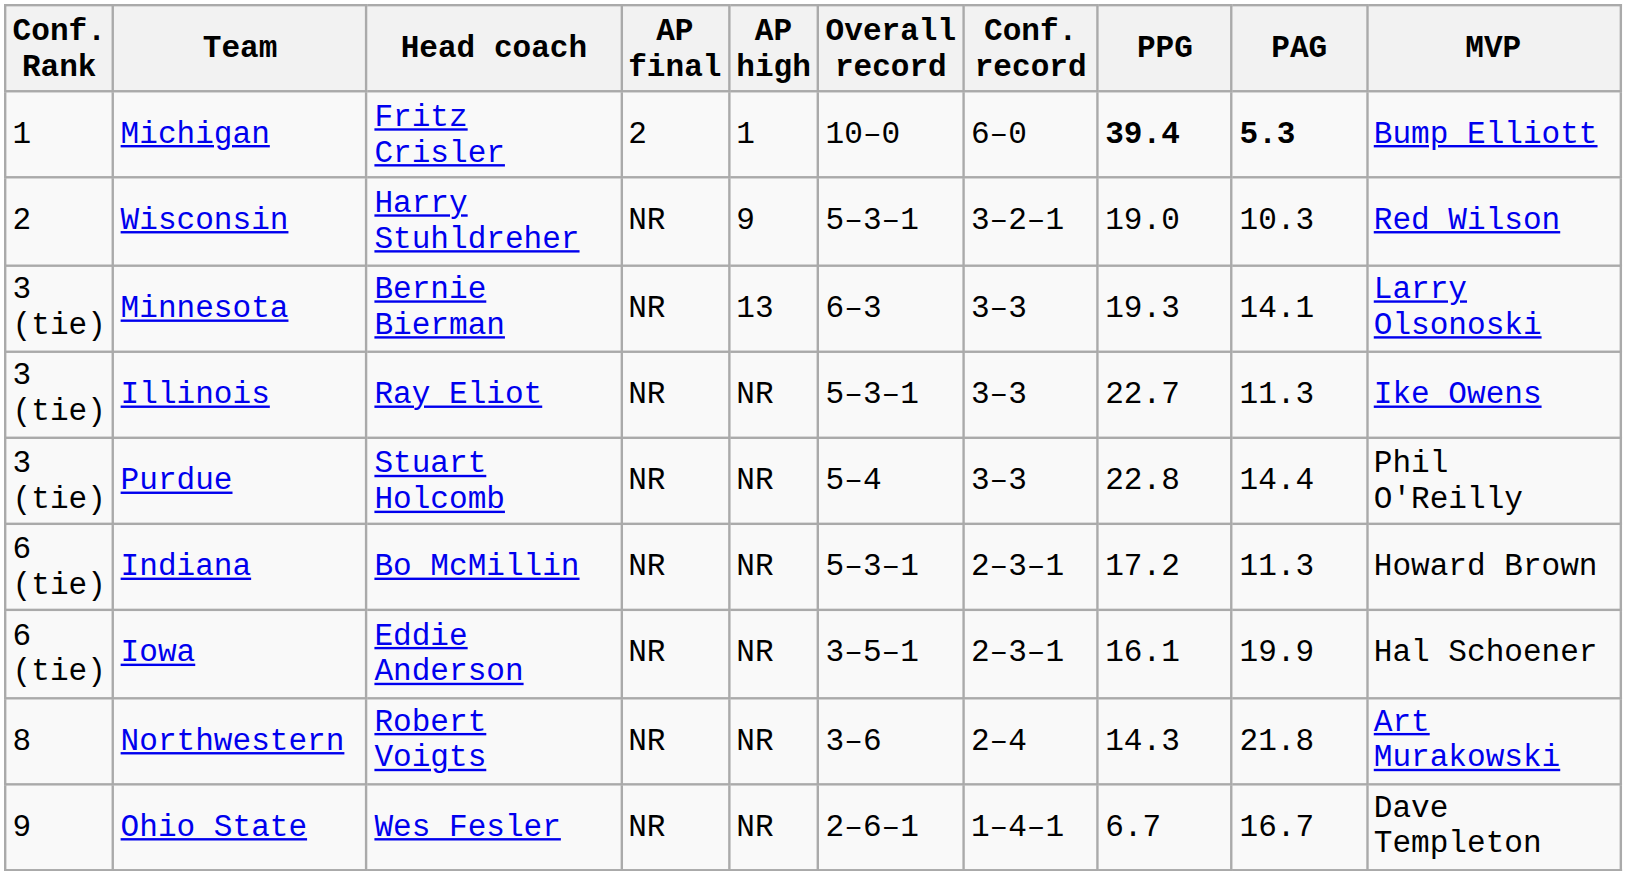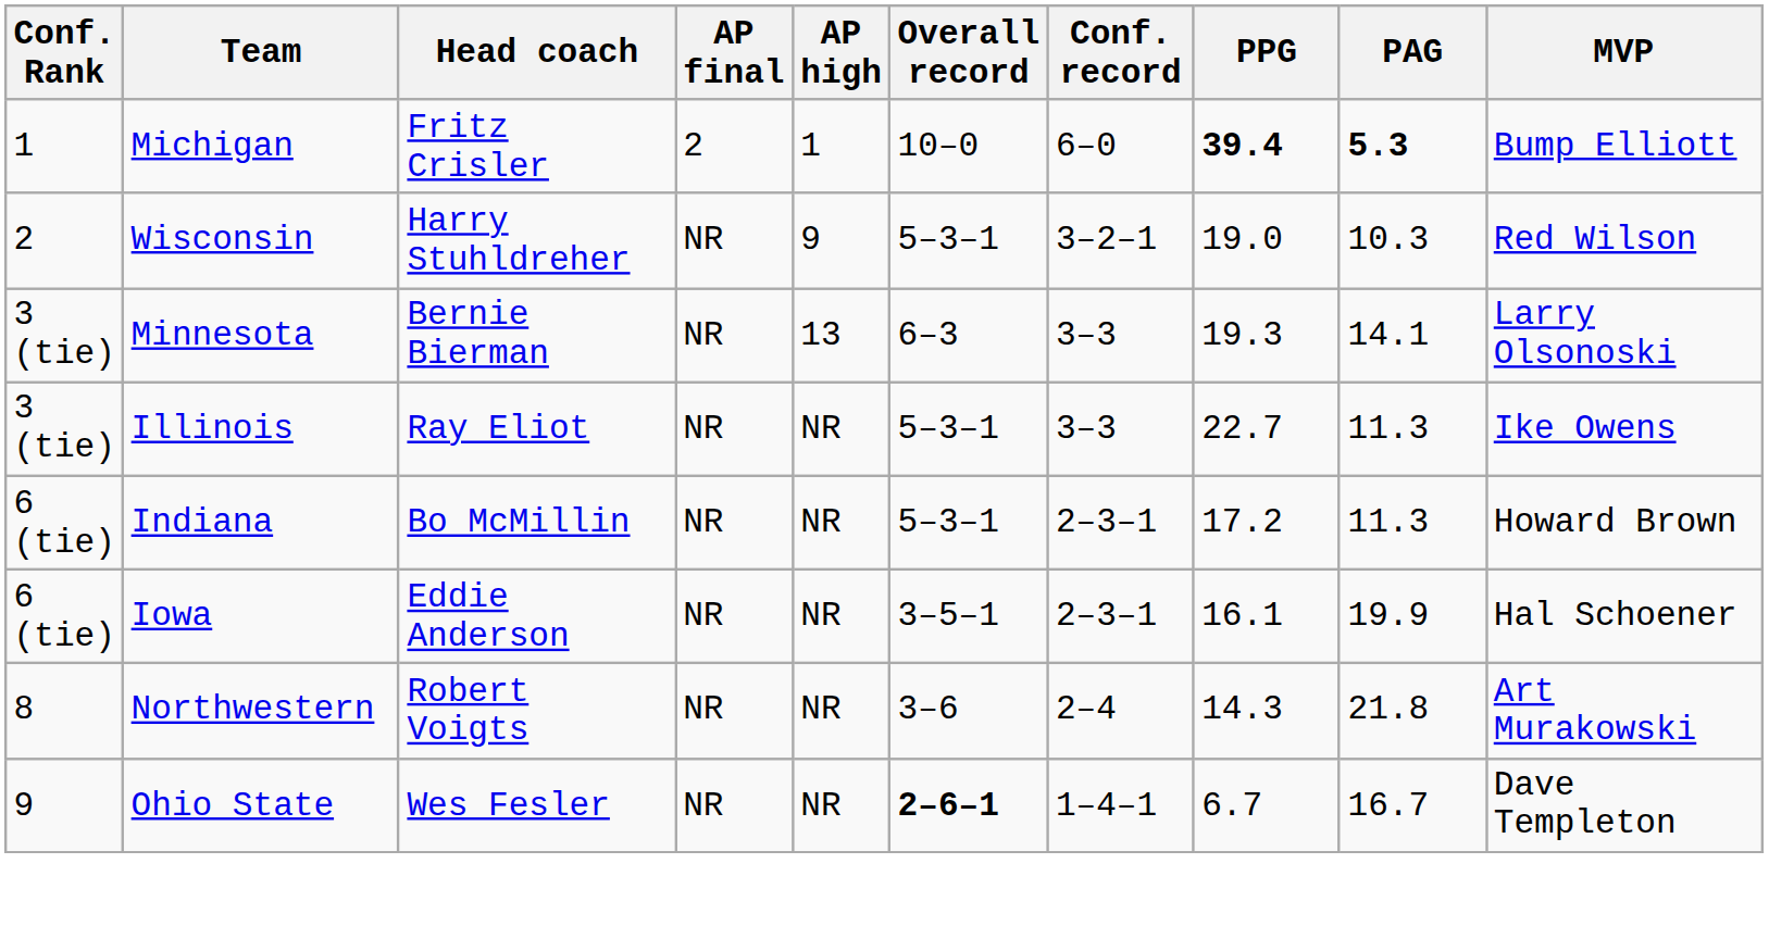- row: 3 (tie) | Purdue | Stuart Holcomb | NR | NR | 5–4 | 3–3 | 22.8 | 14.4 | Phil O'Reilly
Ohio State | Overall record: normal -> bold
